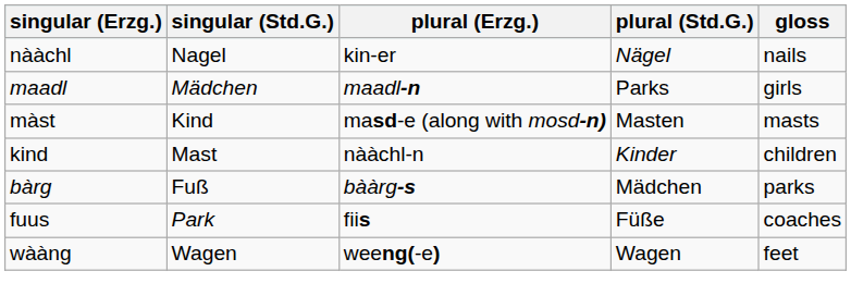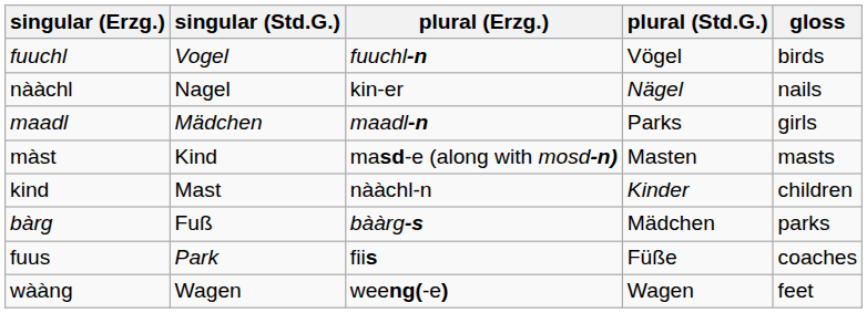+ row: fuuchl | Vogel | fuuchl-n | Vögel | birds
